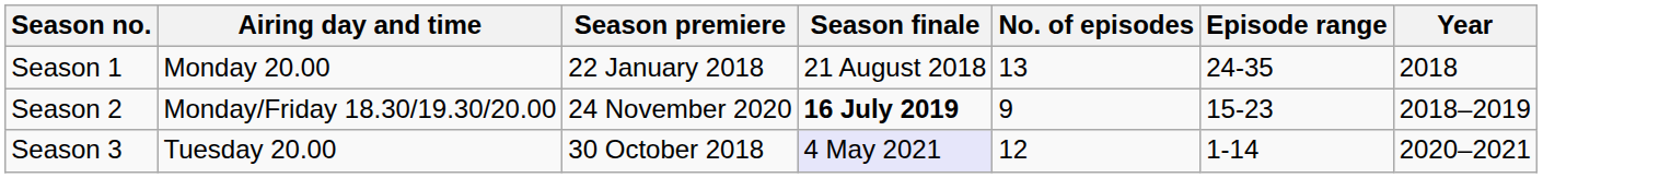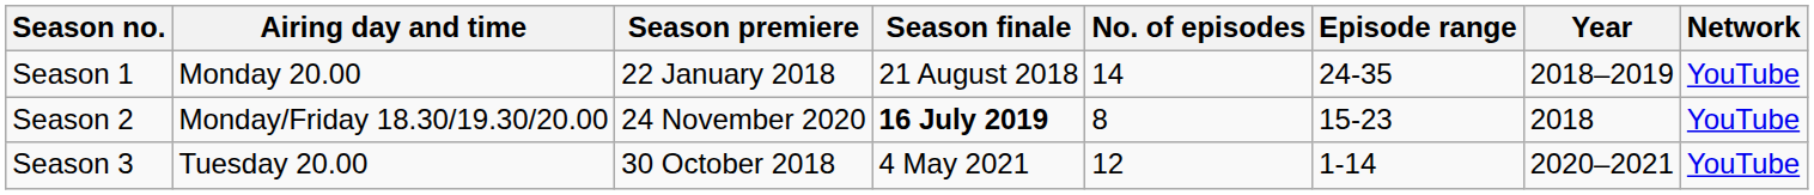+ column: Network | YouTube | YouTube | YouTube
Season 1 | No. of episodes: 13 -> 14
Season 1 | Year: 2018 -> 2018–2019
Season 2 | No. of episodes: 9 -> 8
Season 2 | Year: 2018–2019 -> 2018
Season 3 | Season finale: lavender background -> no background
